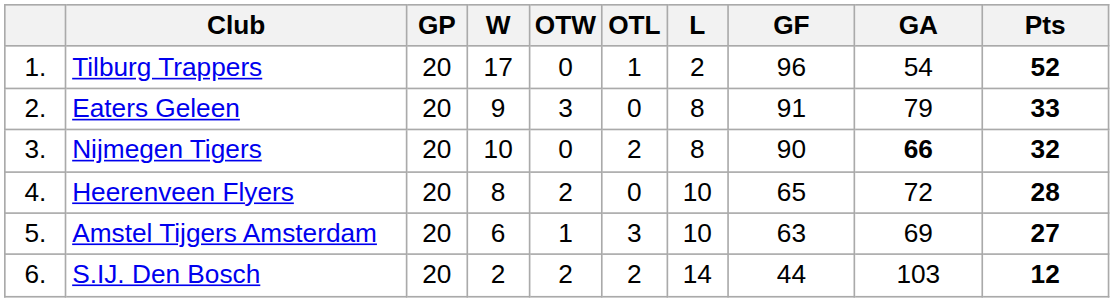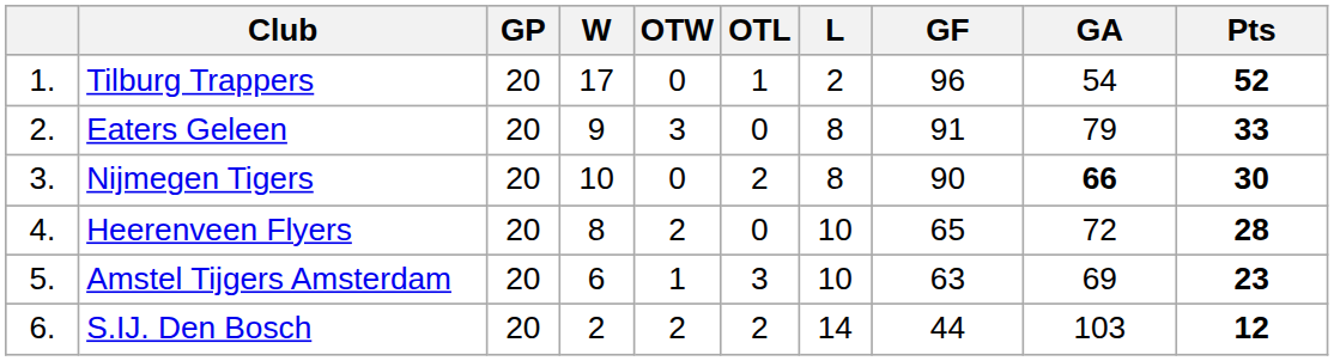Nijmegen Tigers | Pts: 32 -> 30
Amstel Tijgers Amsterdam | Pts: 27 -> 23
